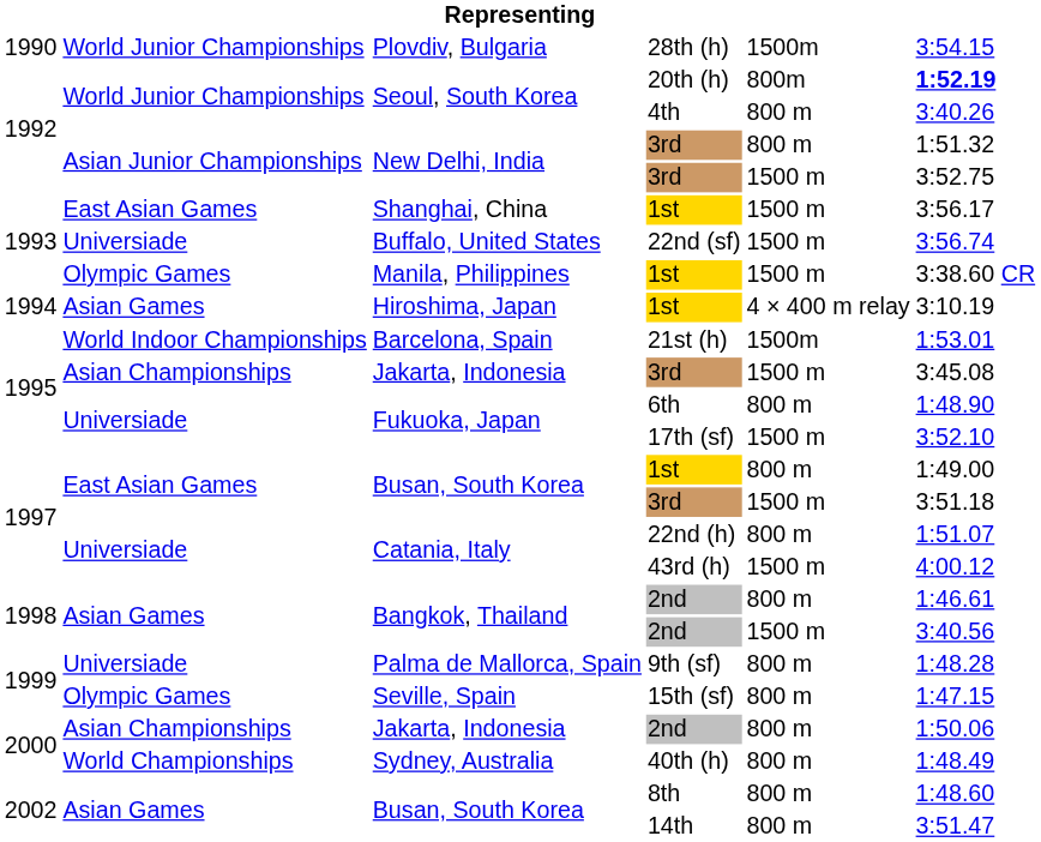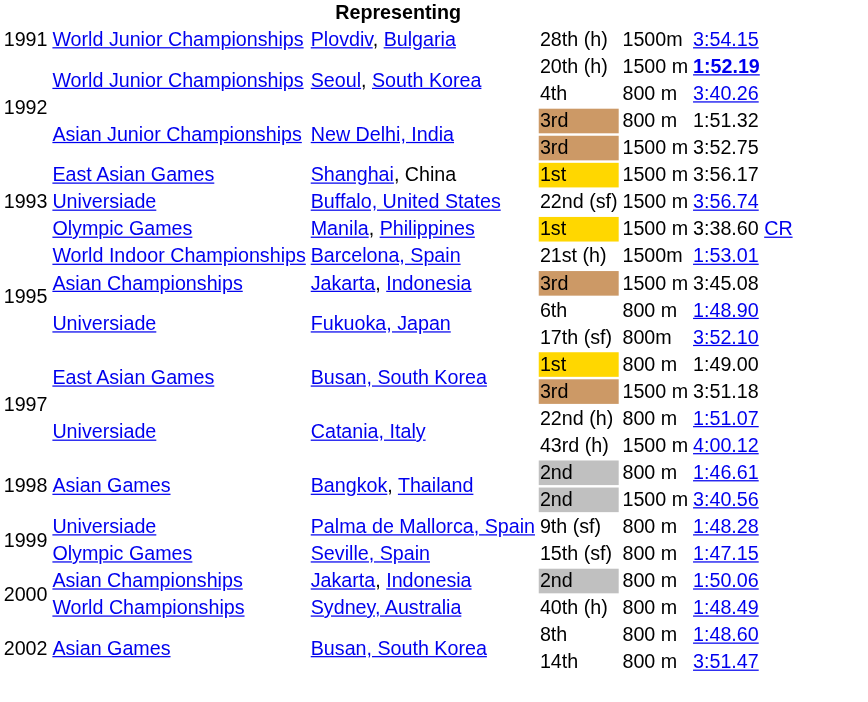28th (h) | column 1: 1990 -> 1991
20th (h) | column 5: 800m -> 1500 m
- row: 1994 | Asian Games | Hiroshima, Japan | 1st | 4 × 400 m relay | 3:10.19
17th (sf) | column 5: 1500 m -> 800m
